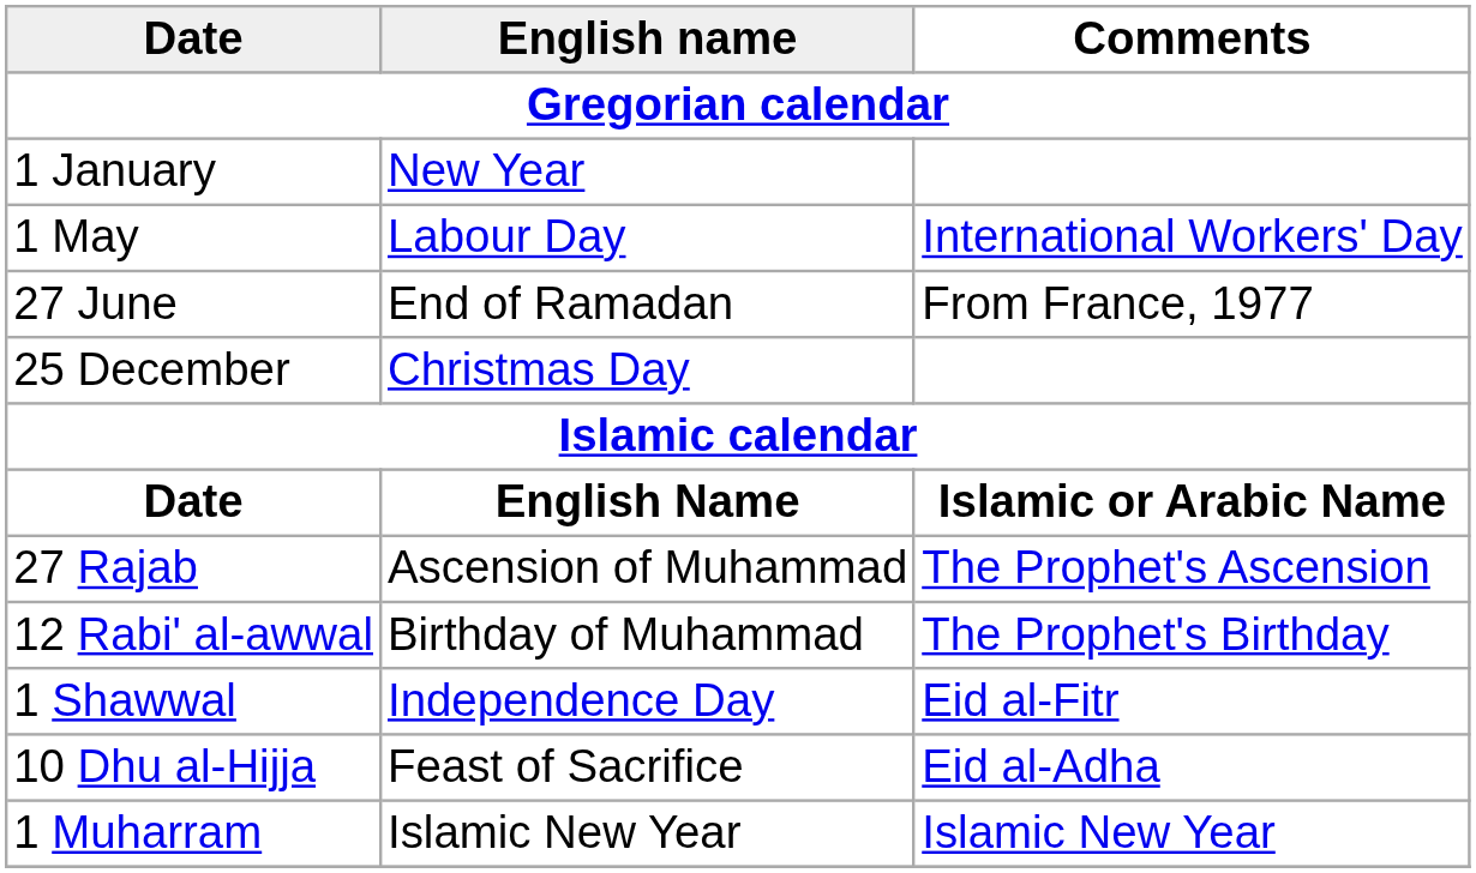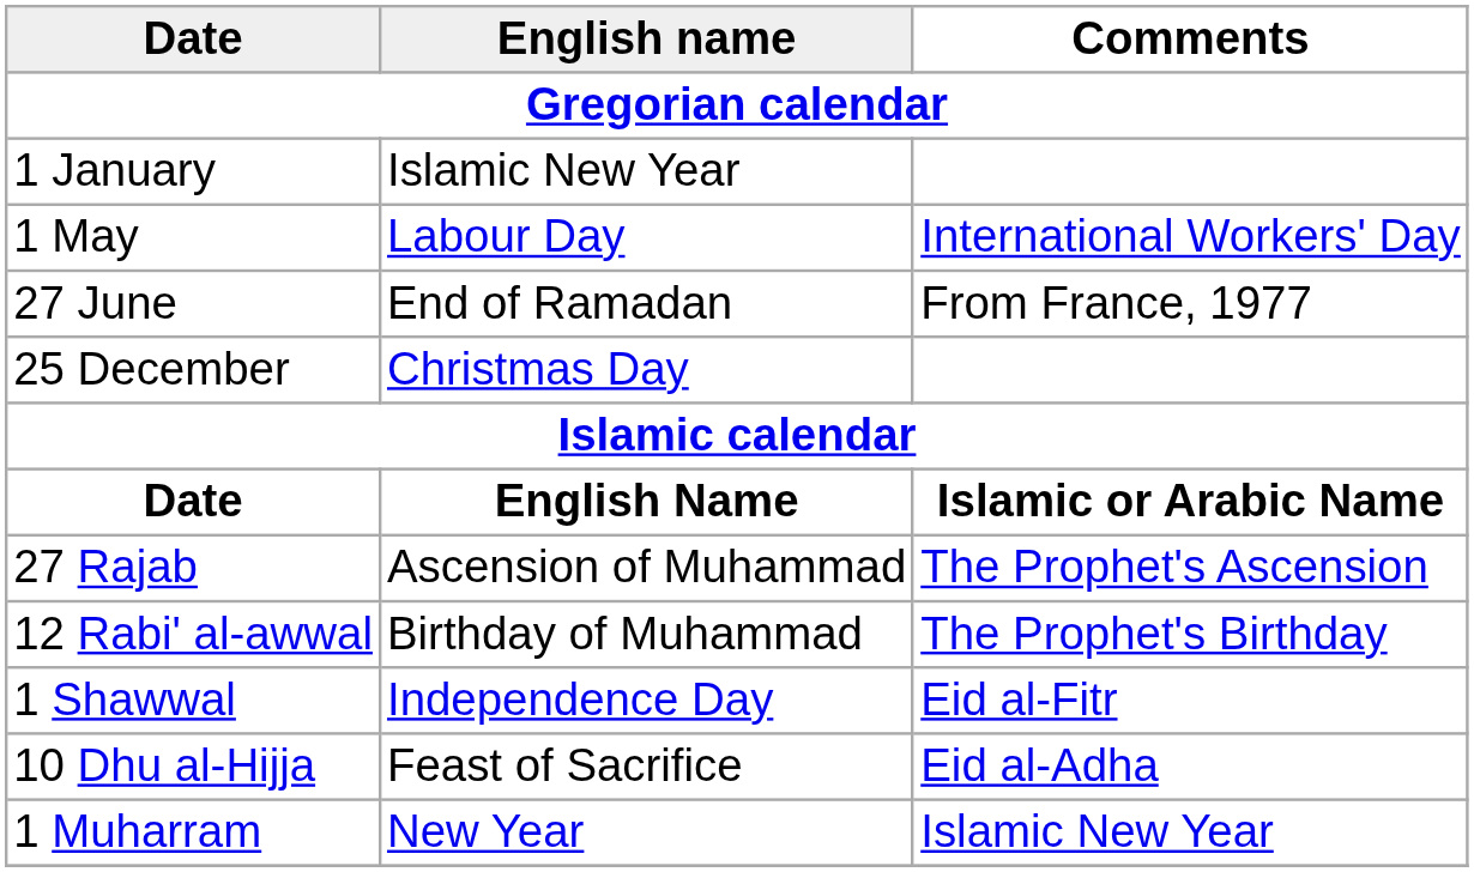1 January | English name: New Year -> Islamic New Year
1 Muharram | English name: Islamic New Year -> New Year
